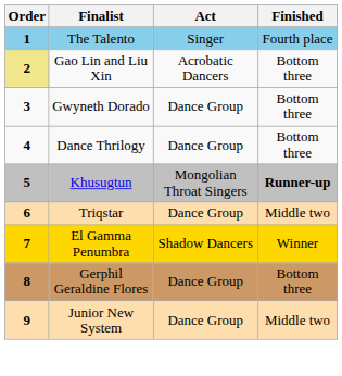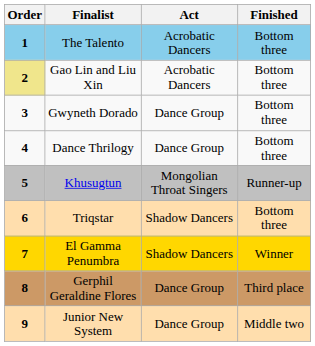The Talento | Act: Singer -> Acrobatic Dancers
The Talento | Finished: Fourth place -> Bottom three
Khusugtun | Finished: bold -> normal
Triqstar | Act: Dance Group -> Shadow Dancers
Triqstar | Finished: Middle two -> Bottom three
Gerphil Geraldine Flores | Finished: Bottom three -> Third place
